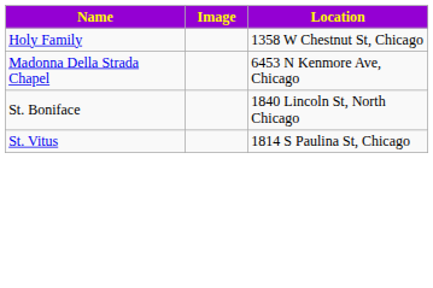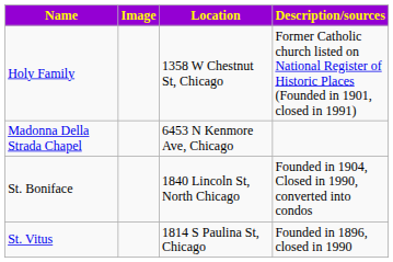+ column: Description/sources | Former Catholic church listed on National Register of Historic Places (Founded in 1901, closed in 1991) | Founded in 1904, Closed in 1990, converted into condos | Founded in 1896, closed in 1990
